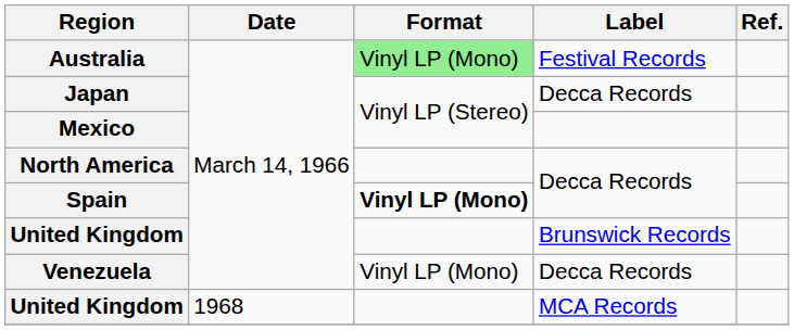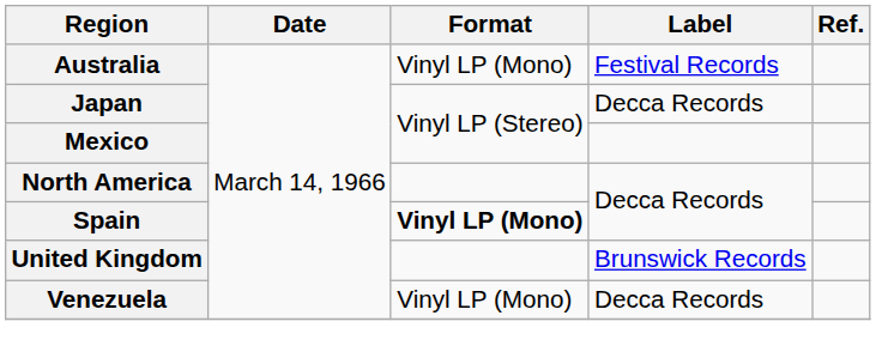Australia | Format: lightgreen background -> no background
- row: United Kingdom | 1968 | MCA Records
